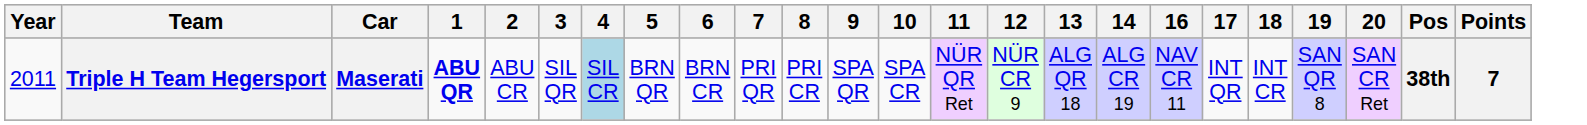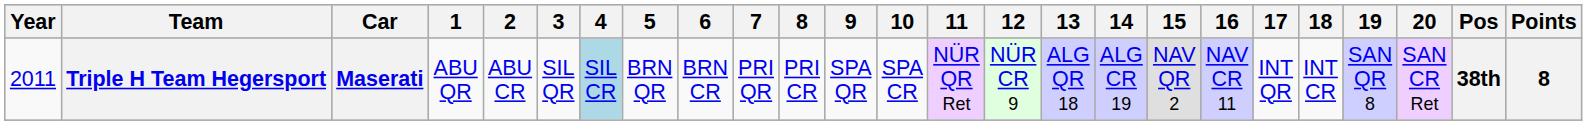+ column: 15 | NAV QR 2
Triple H Team Hegersport | 1: bold -> normal
Triple H Team Hegersport | Points: 7 -> 8
